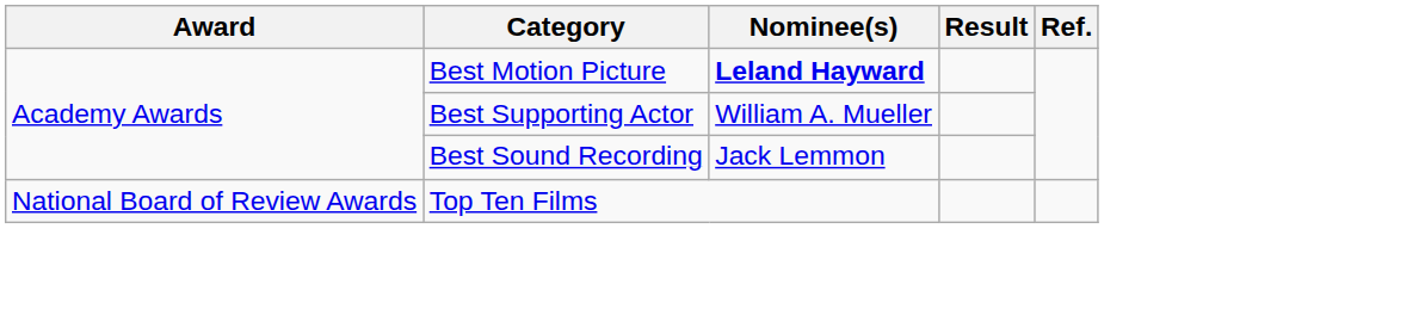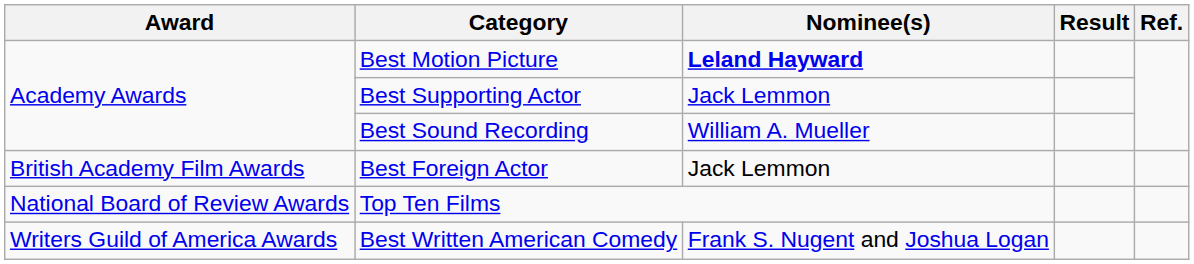Best Supporting Actor | Nominee(s): William A. Mueller -> Jack Lemmon
Best Sound Recording | Nominee(s): Jack Lemmon -> William A. Mueller
+ row: British Academy Film Awards | Best Foreign Actor | Jack Lemmon
+ row: Writers Guild of America Awards | Best Written American Comedy | Frank S. Nugent and Joshua Logan
